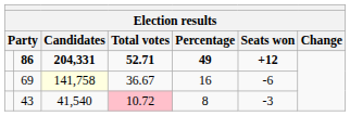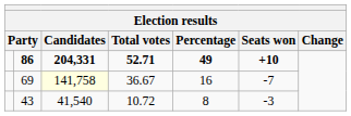86 | Seats won: +12 -> +10
69 | Seats won: -6 -> -7
43 | Total votes: pink background -> no background
